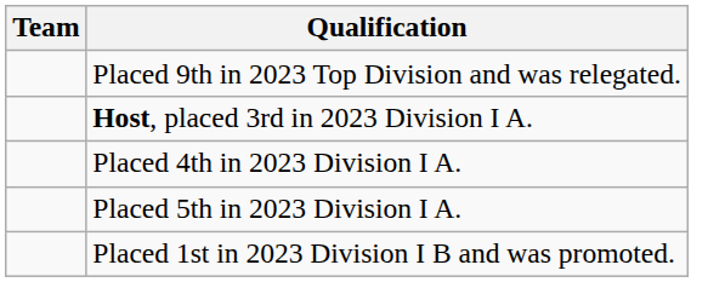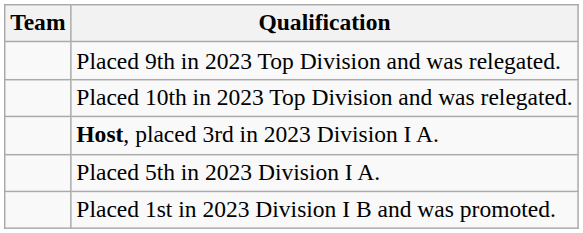+ row: Placed 10th in 2023 Top Division and was relegated.
- row: Placed 4th in 2023 Division I A.
